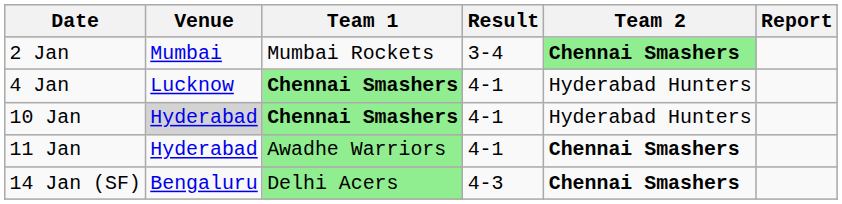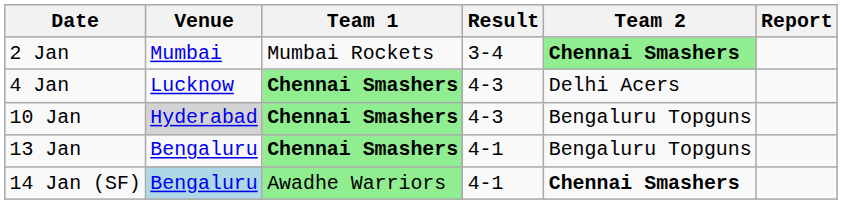4 Jan | Result: 4-1 -> 4-3
4 Jan | Team 2: Hyderabad Hunters -> Delhi Acers
10 Jan | Result: 4-1 -> 4-3
10 Jan | Team 2: Hyderabad Hunters -> Bengaluru Topguns
- row: 11 Jan | Hyderabad | Awadhe Warriors | 4-1 | Chennai Smashers
+ row: 13 Jan | Bengaluru | Chennai Smashers | 4-1 | Bengaluru Topguns
14 Jan (SF) | Venue: no background -> lightblue background
14 Jan (SF) | Team 1: Delhi Acers -> Awadhe Warriors
14 Jan (SF) | Result: 4-3 -> 4-1
